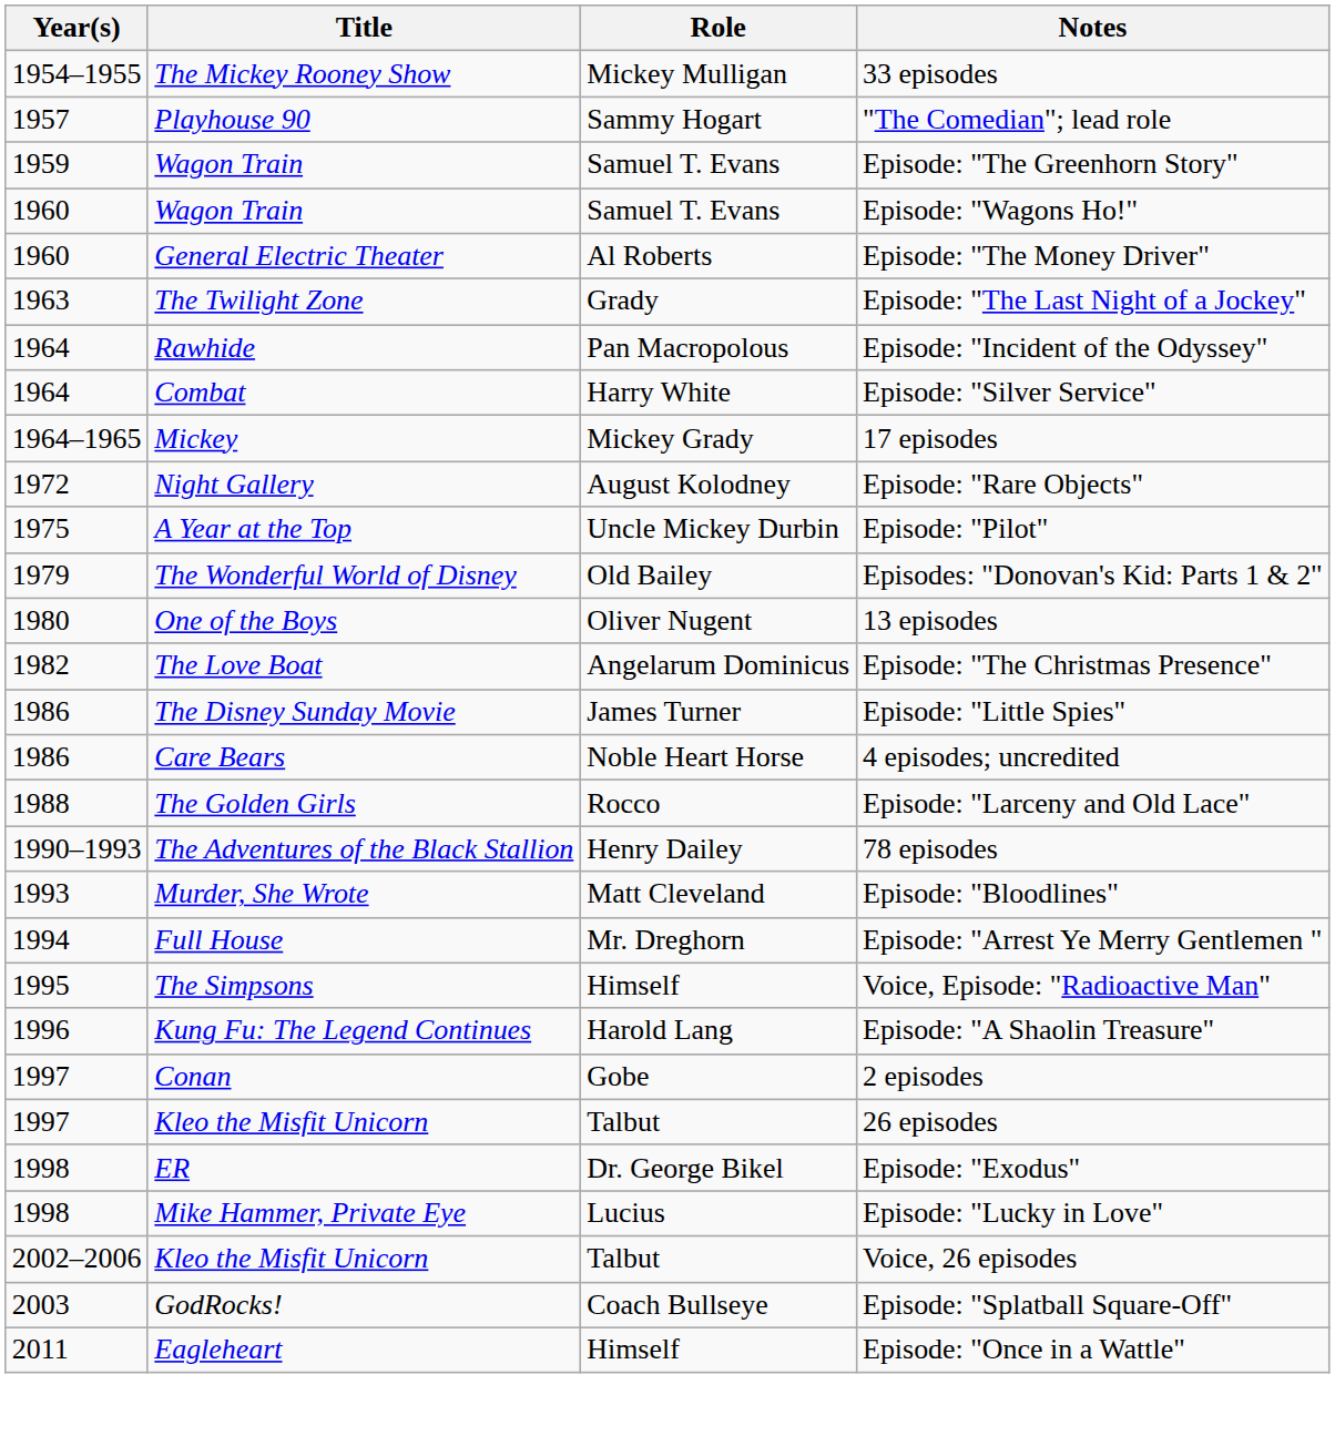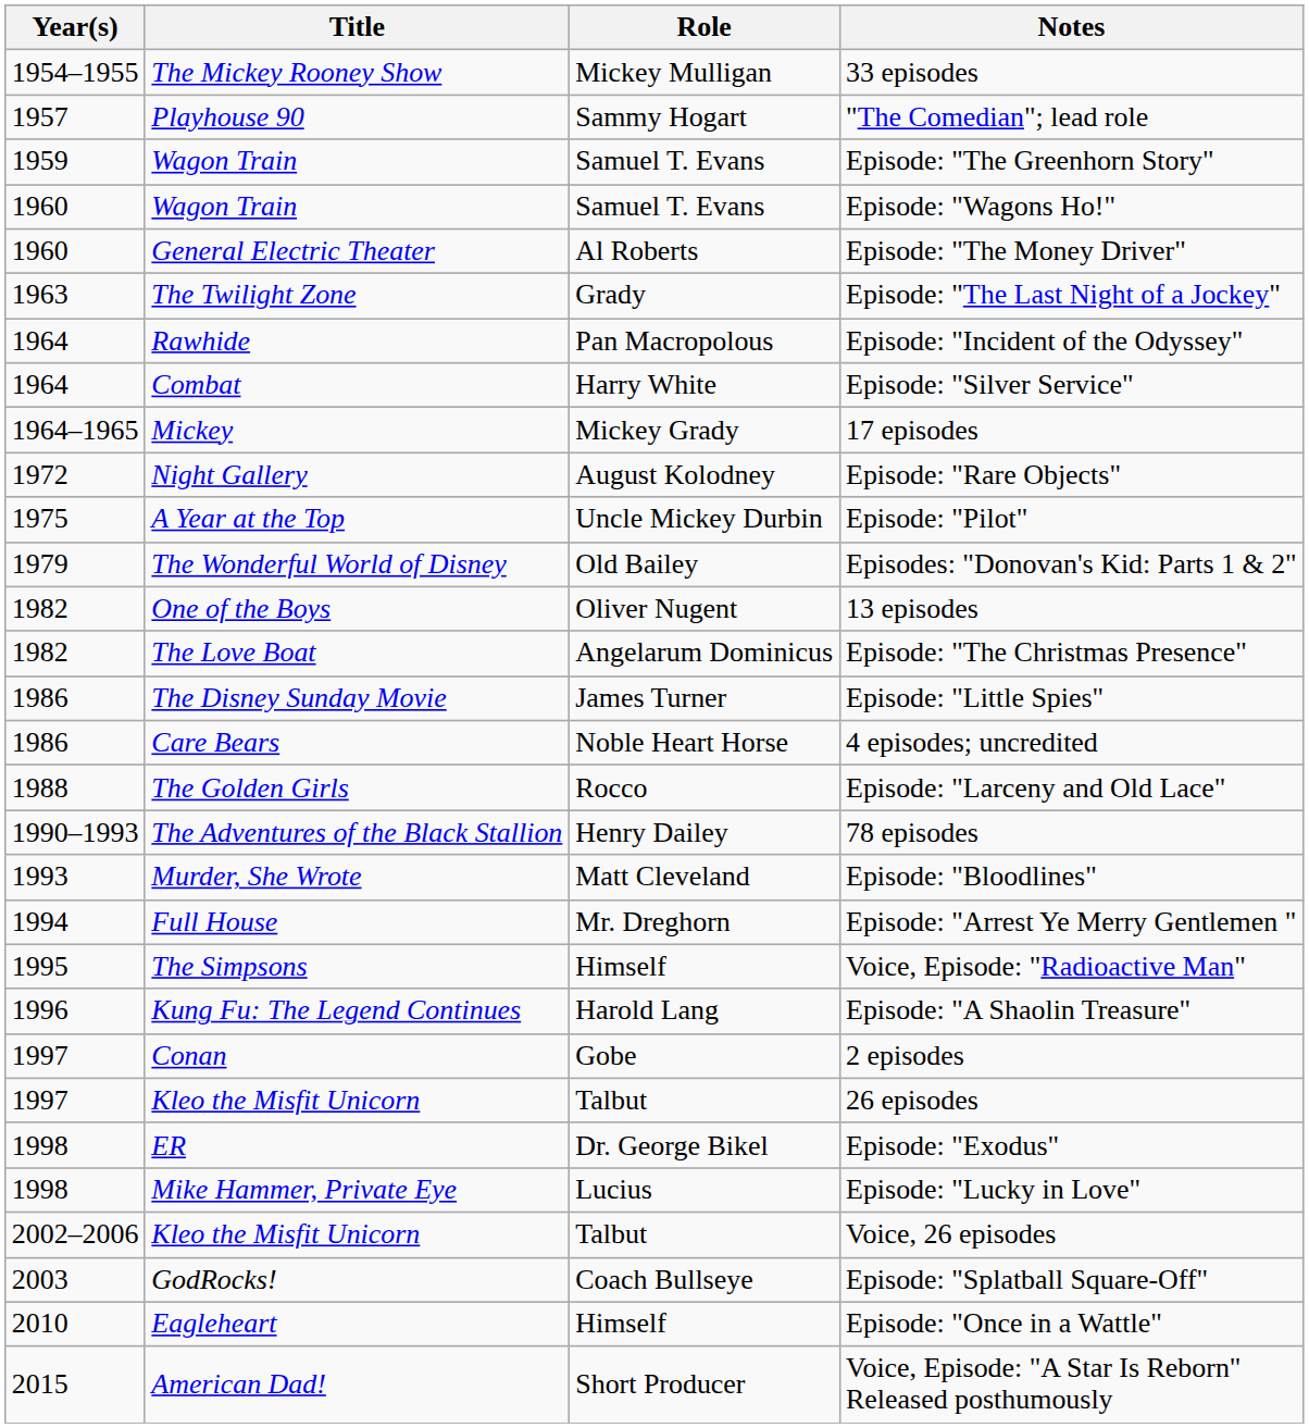13 episodes | Year(s): 1980 -> 1982
Episode: "Once in a Wattle" | Year(s): 2011 -> 2010
+ row: 2015 | American Dad! | Short Producer | Voice, Episode: "A Star Is Reborn" Released posthumously
